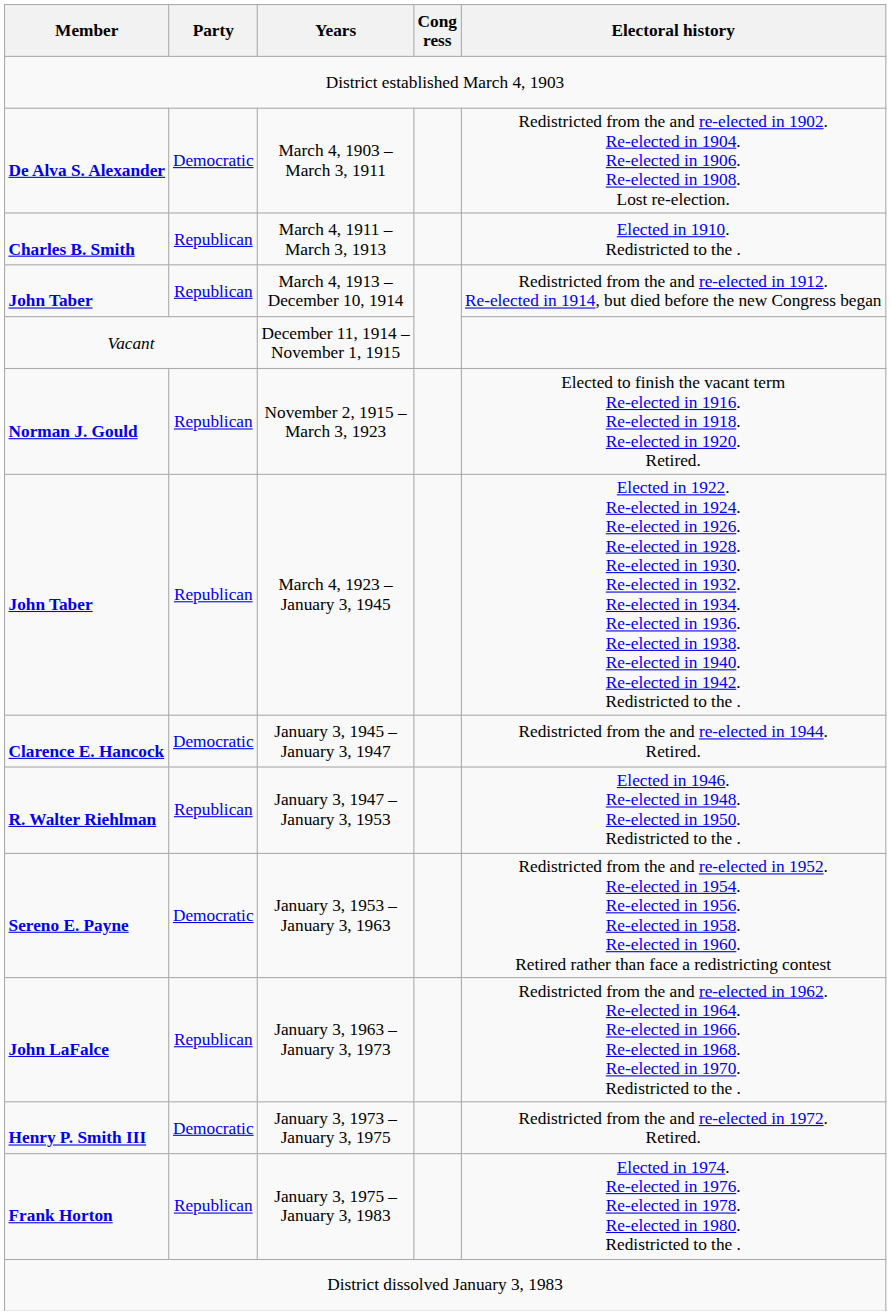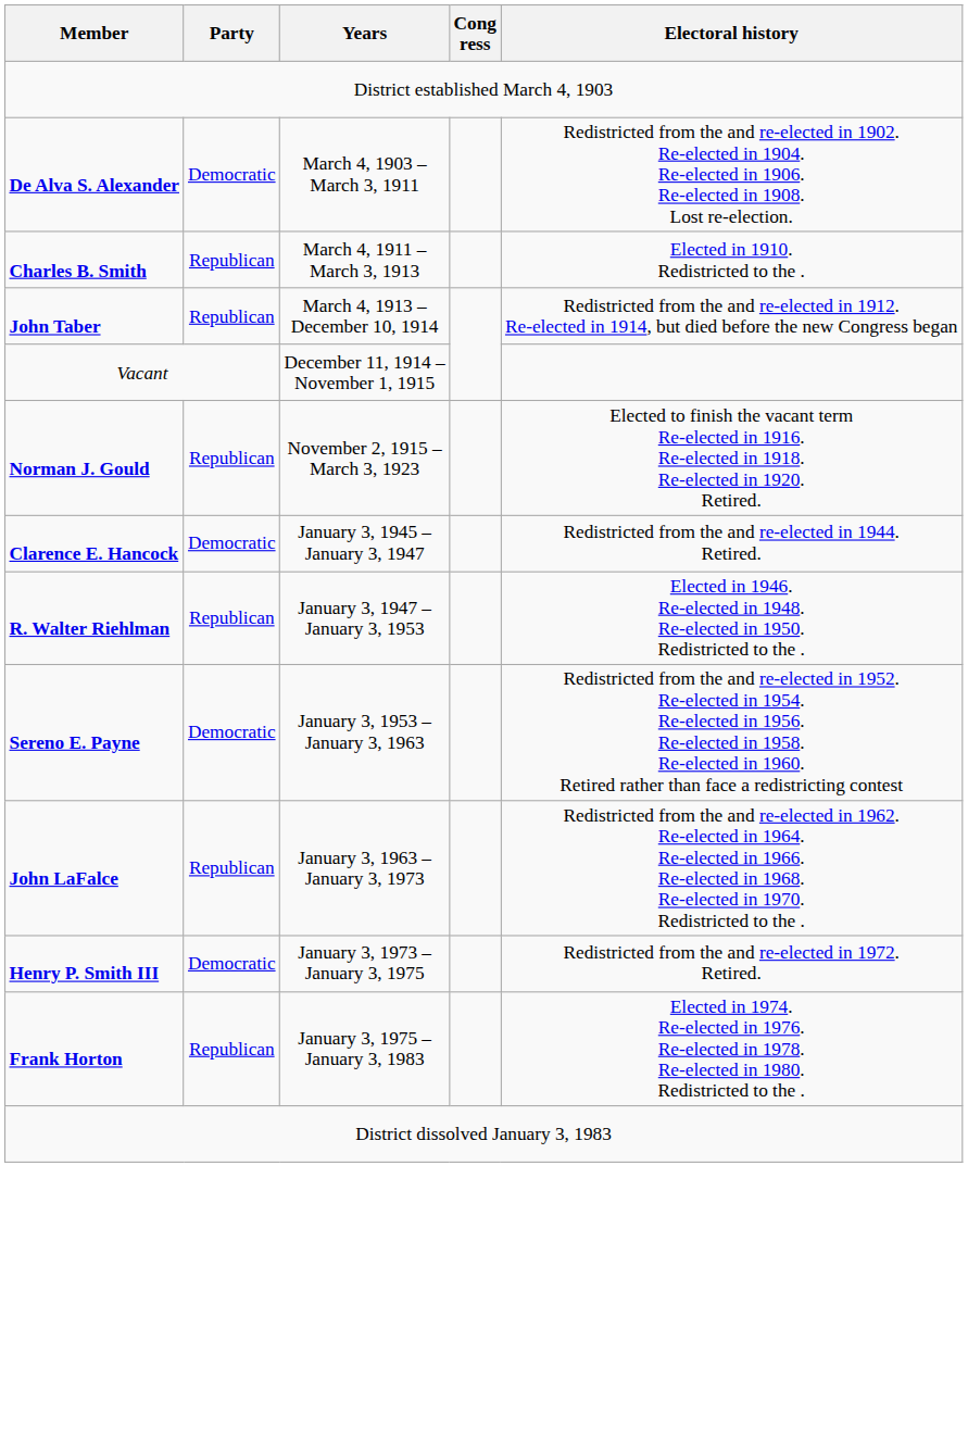- row: John Taber | Republican | March 4, 1923 – January 3, 1945 | Elected in 1922. Re-elected in 1924. Re-elected in 1926. Re-elected in 1928. Re-elected in 1930. Re-elected in 1932. Re-elected in 1934. Re-elected in 1936. Re-elected in 1938. Re-elected in 1940. Re-elected in 1942. Redistricted to the .
